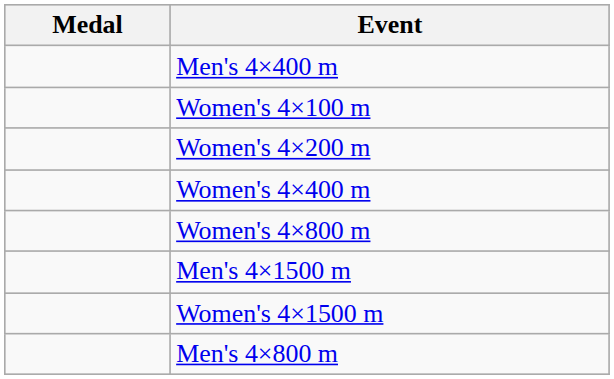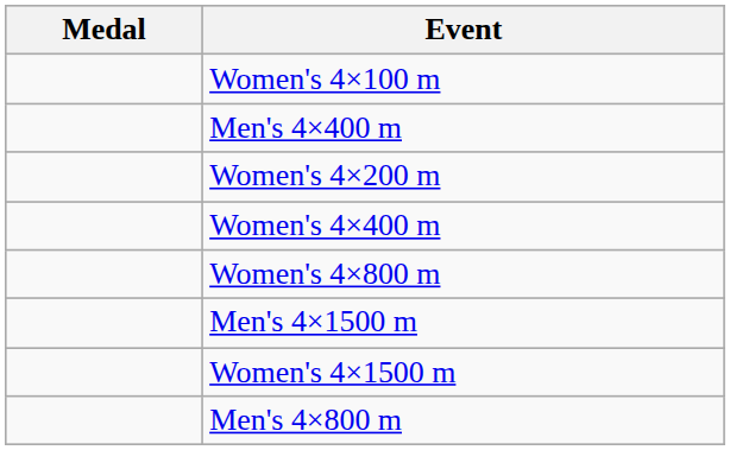rows swapped: Men's 4×400 m <-> Women's 4×100 m
